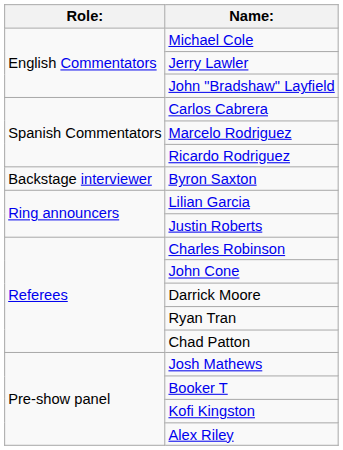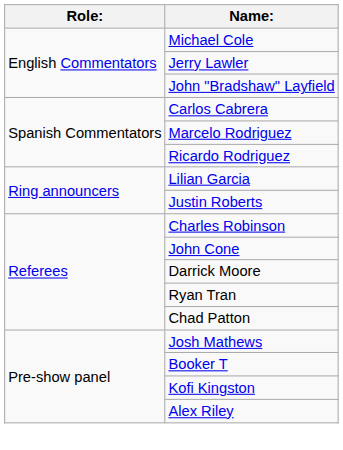- row: Backstage interviewer | Byron Saxton
